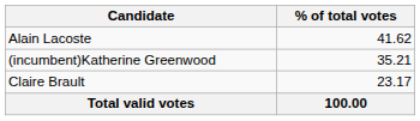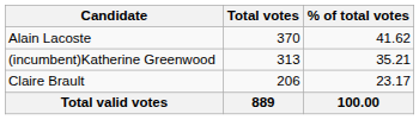+ column: Total votes | 370 | 313 | 206 | 889
